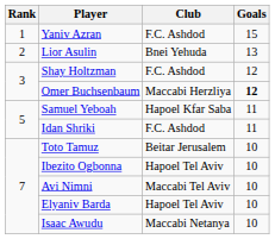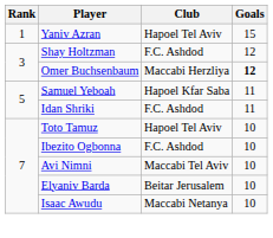Yaniv Azran | Club: F.C. Ashdod -> Hapoel Tel Aviv
- row: 2 | Lior Asulin | Bnei Yehuda | 13
Toto Tamuz | Club: Beitar Jerusalem -> Hapoel Tel Aviv
Ibezito Ogbonna | Club: Hapoel Tel Aviv -> F.C. Ashdod
Elyaniv Barda | Club: Hapoel Tel Aviv -> Beitar Jerusalem
